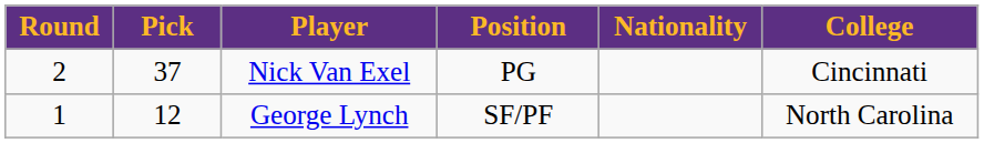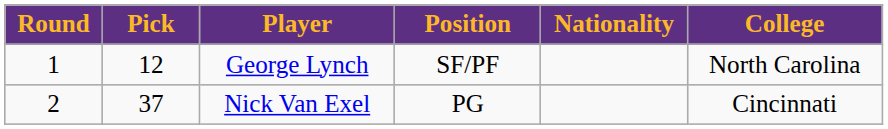rows swapped: George Lynch <-> Nick Van Exel
